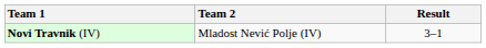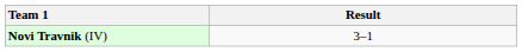- column: Team 2 | Mladost Nević Polje (IV)
